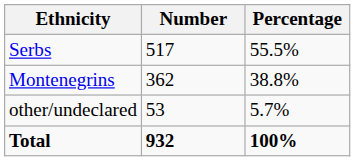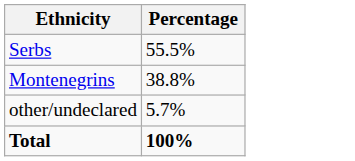- column: Number | 517 | 362 | 53 | 932
